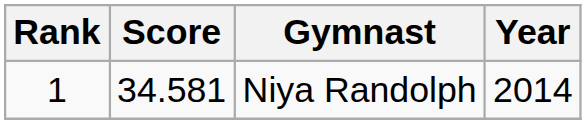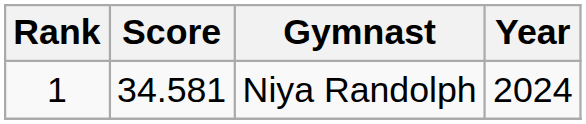Niya Randolph | Year: 2014 -> 2024
